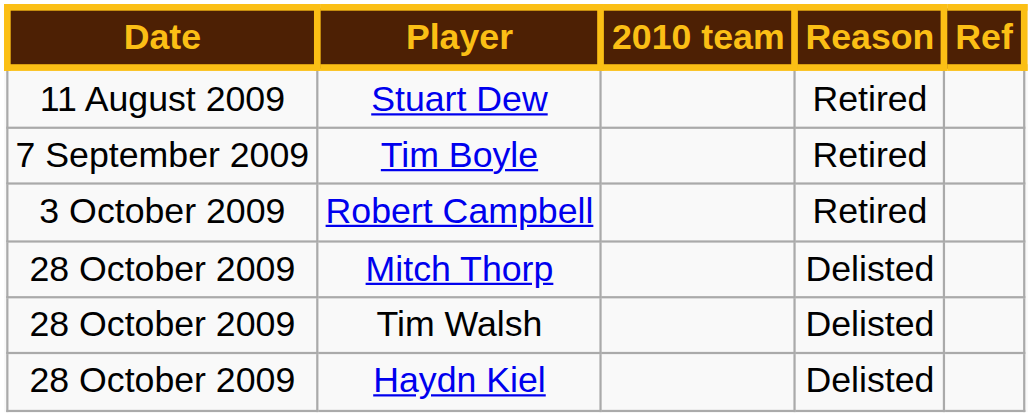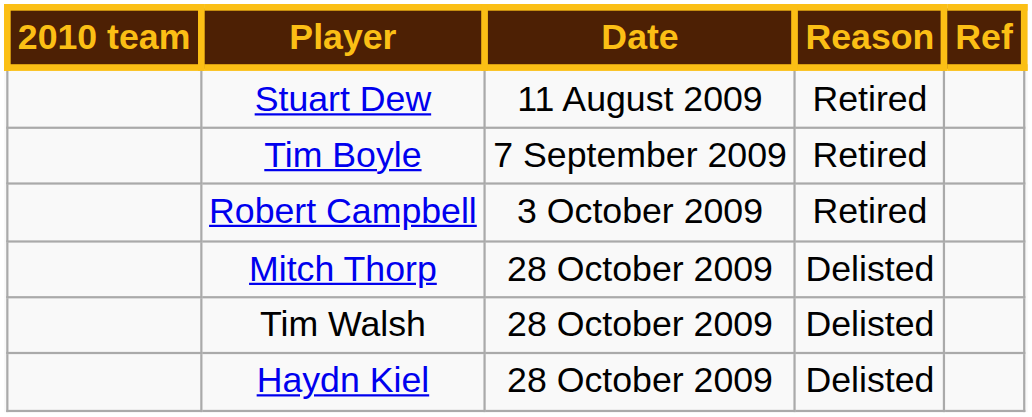columns swapped: Date <-> 2010 team
